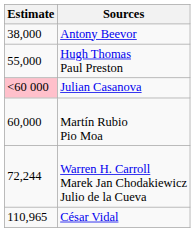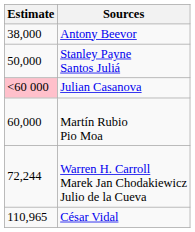+ row: 50,000 | Stanley Payne Santos Juliá
- row: 55,000 | Hugh Thomas Paul Preston
